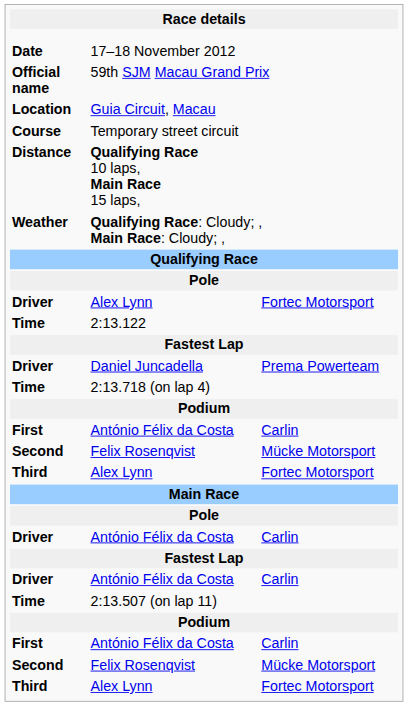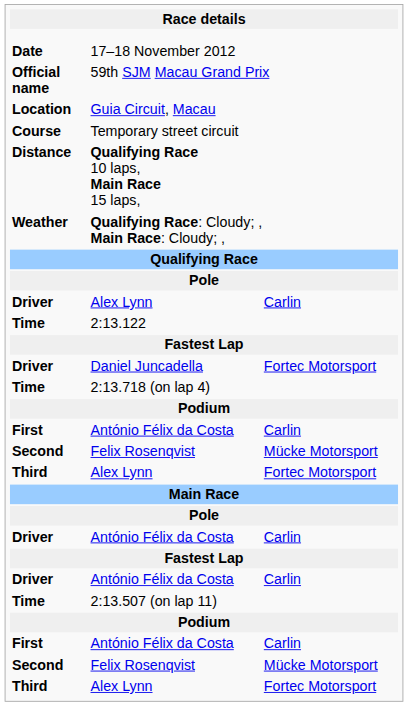Driver / Alex Lynn | column 3: Fortec Motorsport -> Carlin
Daniel Juncadella | column 3: Prema Powerteam -> Fortec Motorsport
